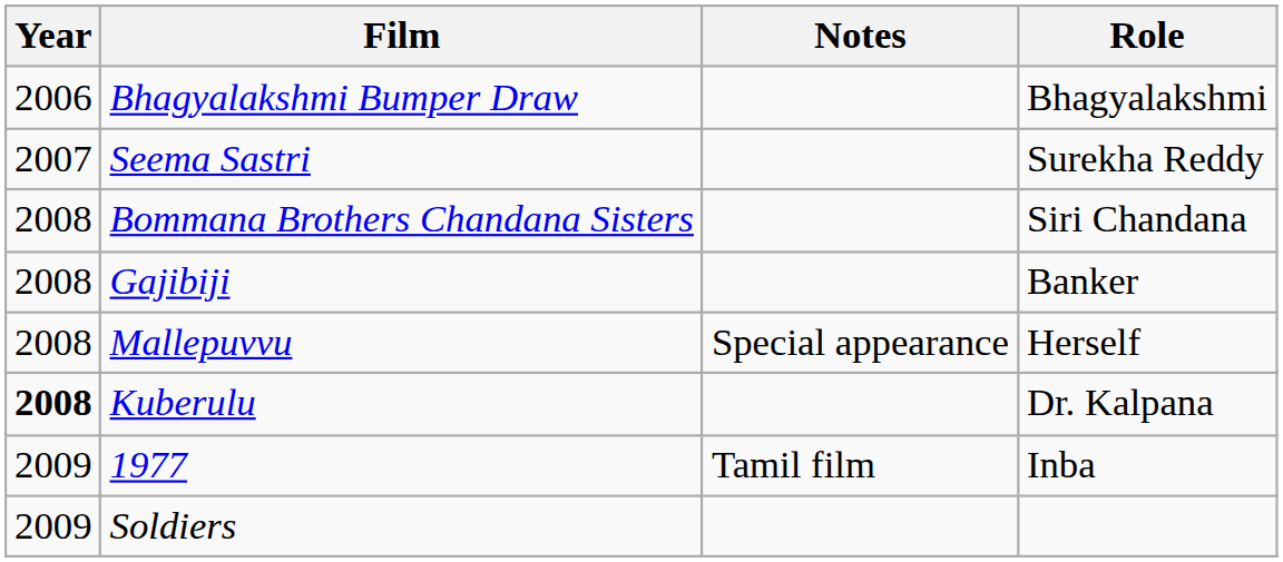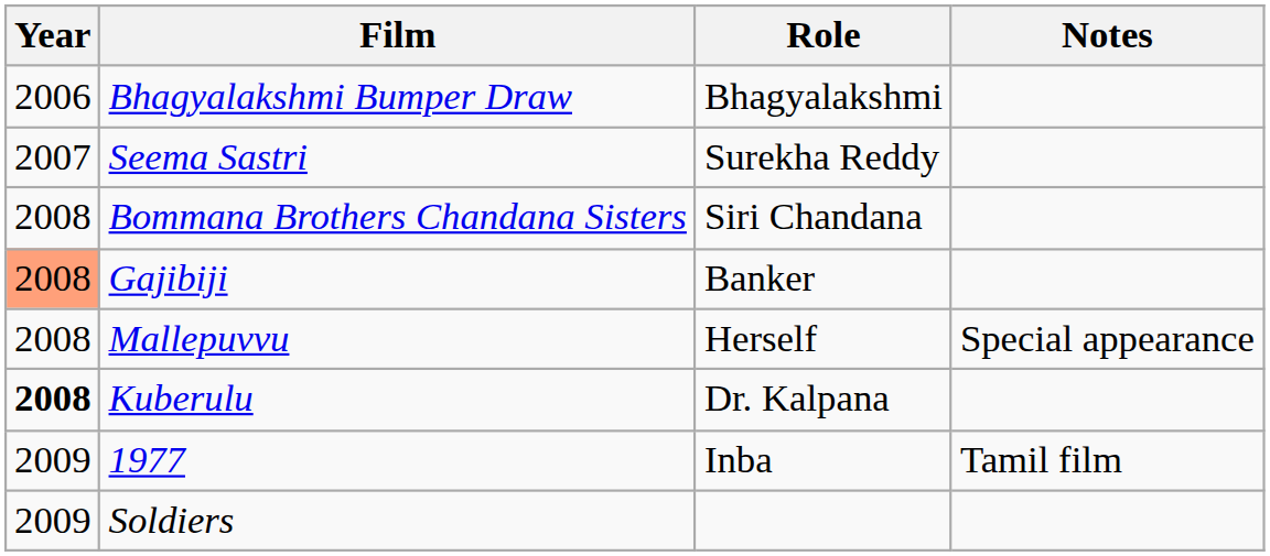columns swapped: Role <-> Notes
Gajibiji | Year: no background -> lightsalmon background
